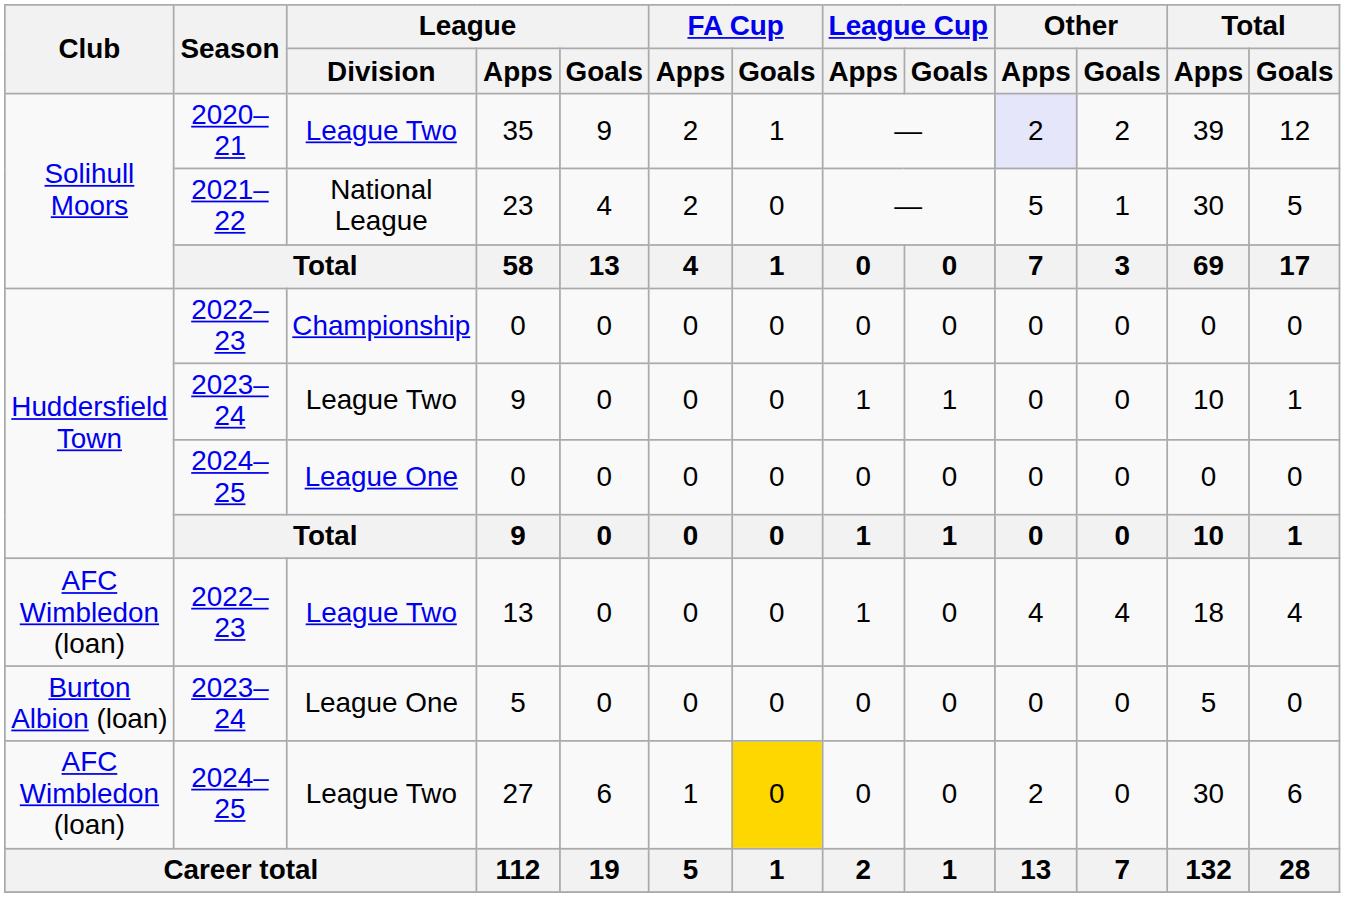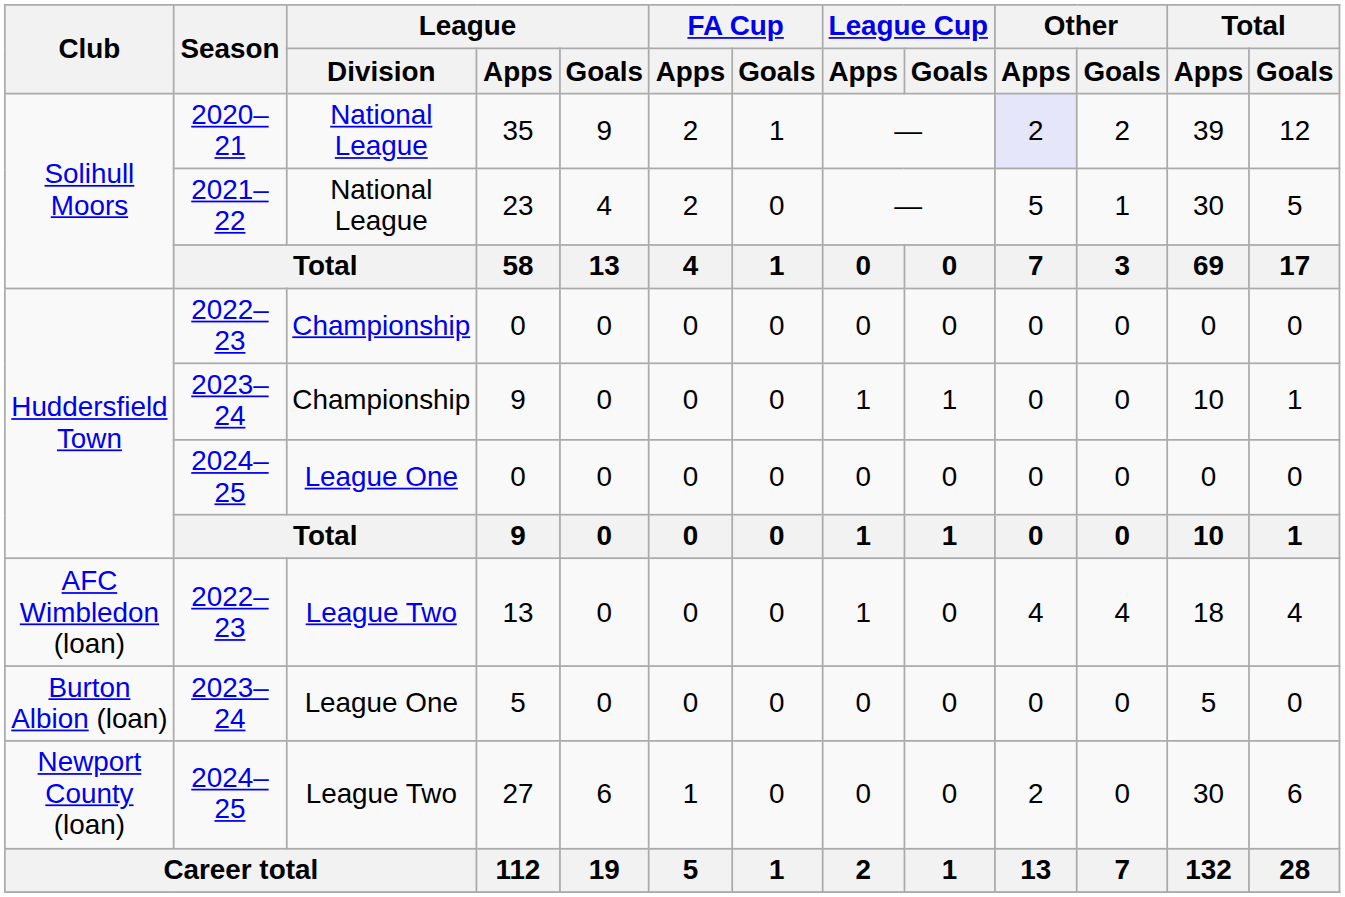35 | League / Division: League Two -> National League
2023–24 / 9 | League / Division: League Two -> Championship
27 | Club: AFC Wimbledon (loan) -> Newport County (loan)
27 | FA Cup / Goals: gold background -> no background
